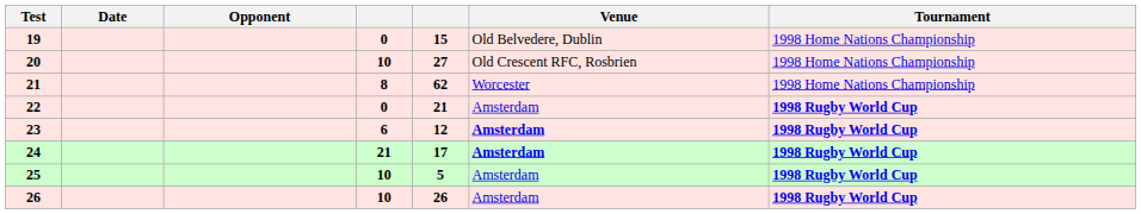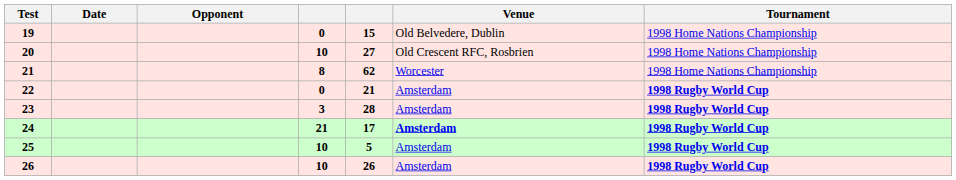23 | column 4: 6 -> 3
23 | column 5: 12 -> 28
23 | Venue: bold -> normal
